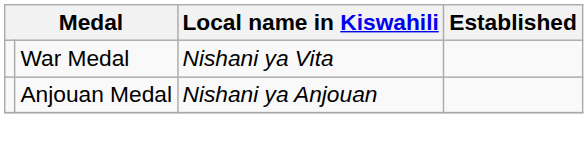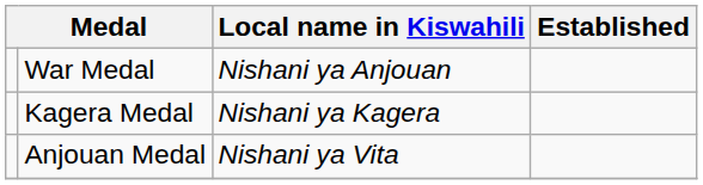War Medal | Local name in Kiswahili: Nishani ya Vita -> Nishani ya Anjouan
+ row: Kagera Medal | Nishani ya Kagera
Anjouan Medal | Local name in Kiswahili: Nishani ya Anjouan -> Nishani ya Vita
